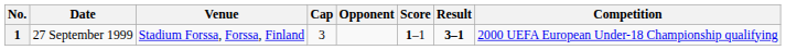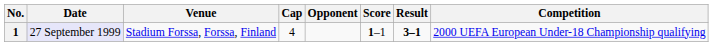1 | Date: no background -> lavender background
1 | Cap: 3 -> 4
